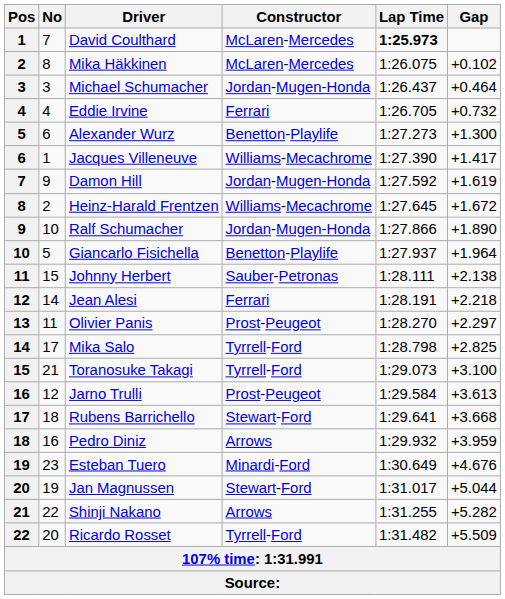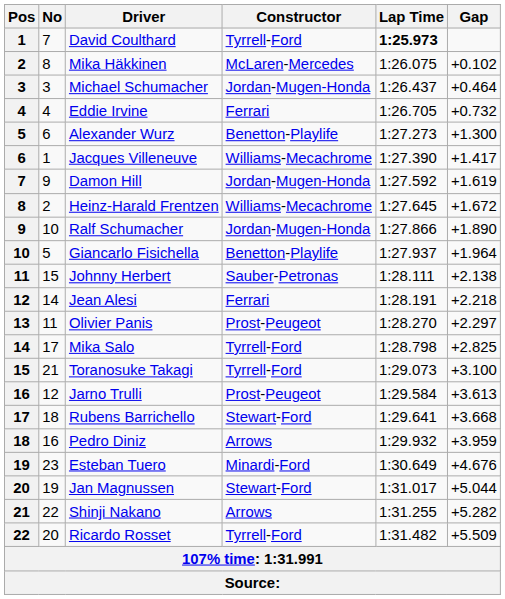David Coulthard | Constructor: McLaren-Mercedes -> Tyrrell-Ford
